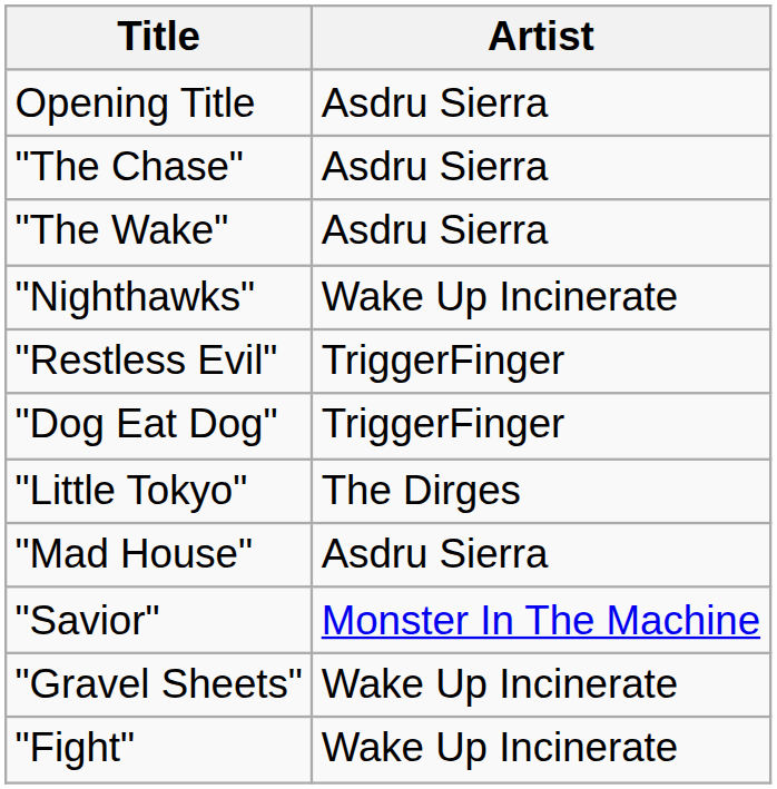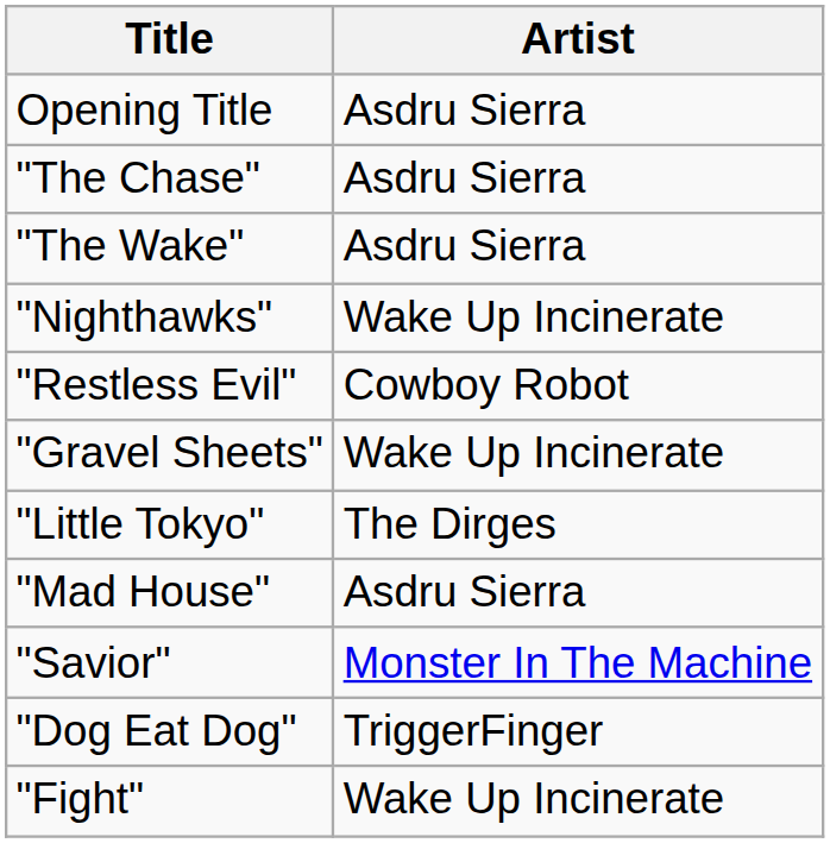"Restless Evil" | Artist: TriggerFinger -> Cowboy Robot
rows swapped: "Dog Eat Dog" <-> "Gravel Sheets"
